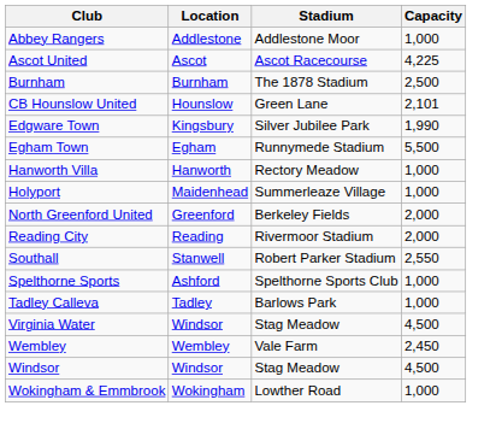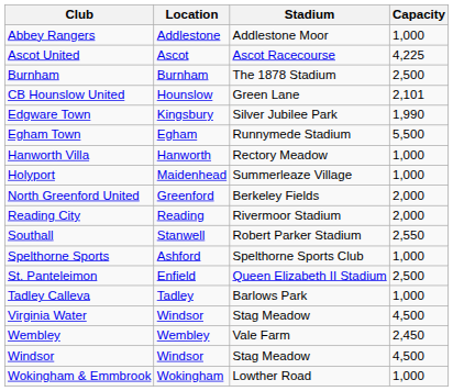+ row: St. Panteleimon | Enfield | Queen Elizabeth II Stadium | 2,500
